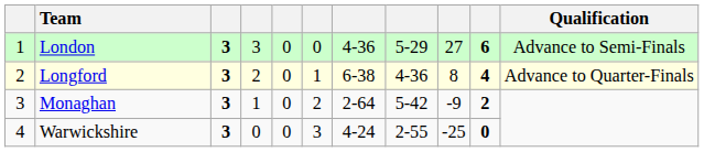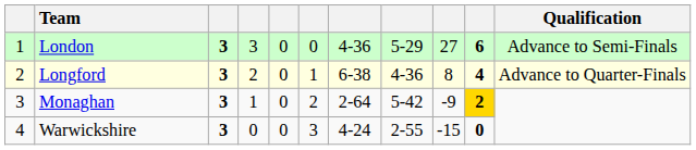Monaghan | column 10: no background -> gold background
Warwickshire | column 9: -25 -> -15
